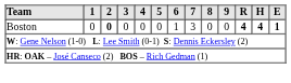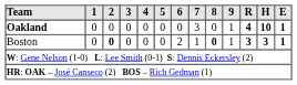+ row: Oakland | 0 | 0 | 0 | 0 | 0 | 0 | 3 | 0 | 1 | 4 | 10 | 1
Boston | 6: 1 -> 2
Boston | 7: 3 -> 1
Boston | 8: normal -> bold
Boston | 9: 0 -> 1
Boston | R: 4 -> 3
Boston | H: 4 -> 3
